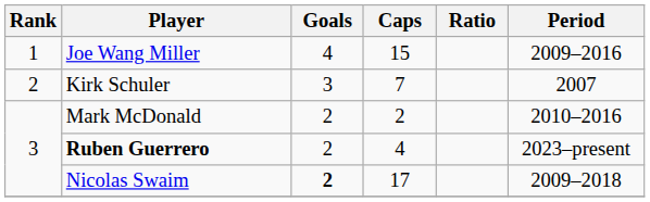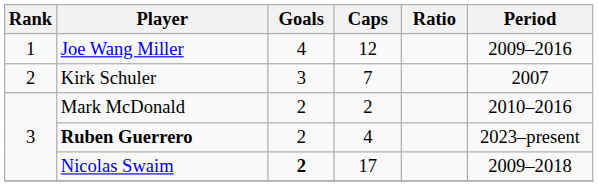Joe Wang Miller | Caps: 15 -> 12
